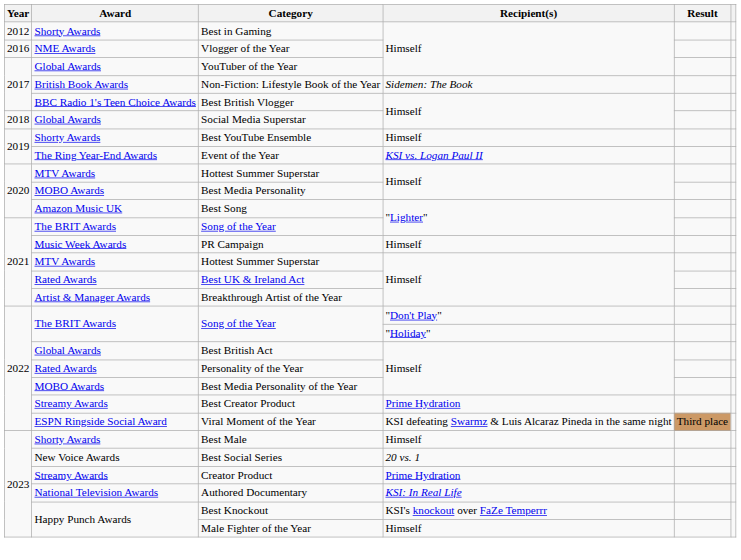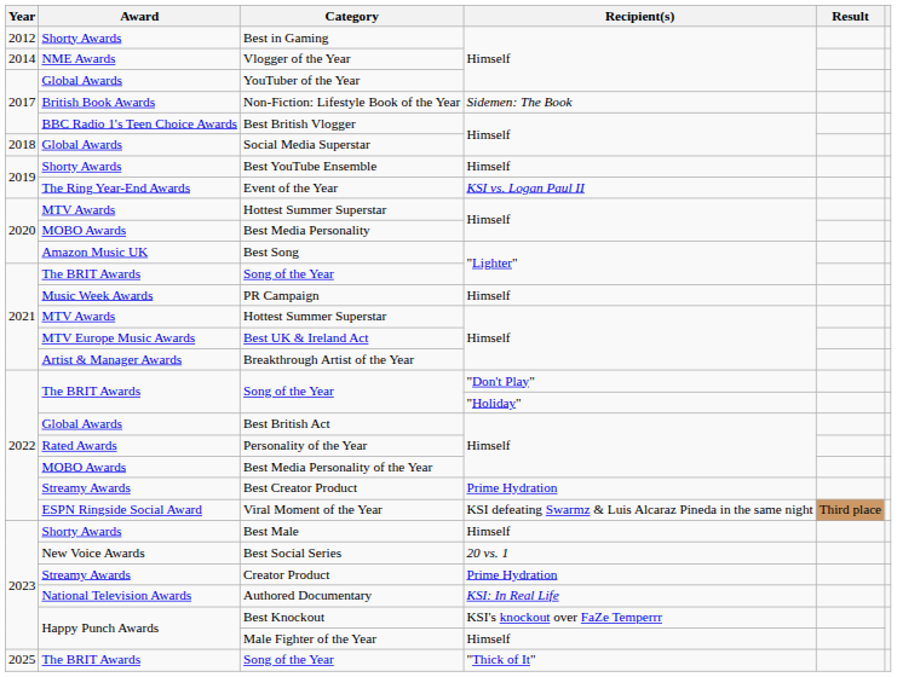Vlogger of the Year | Year: 2016 -> 2014
Best UK & Ireland Act | Award: Rated Awards -> MTV Europe Music Awards
+ row: 2025 | The BRIT Awards | Song of the Year | "Thick of It"
